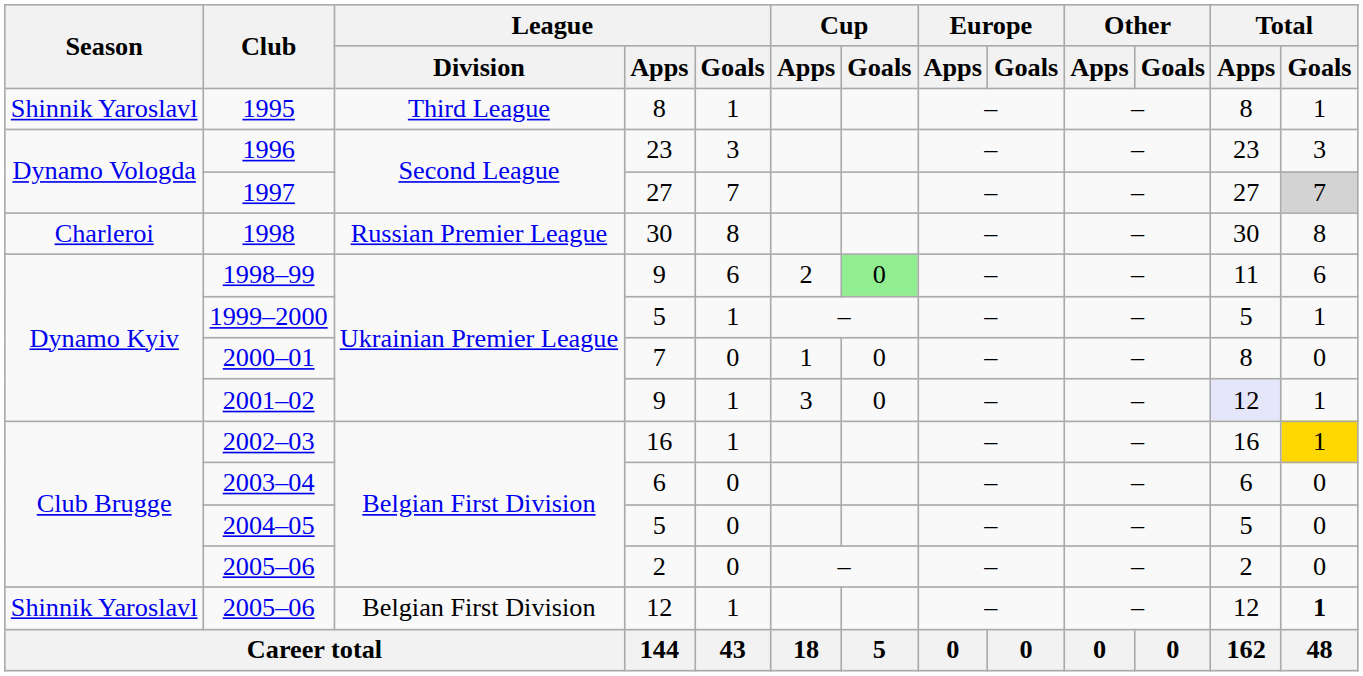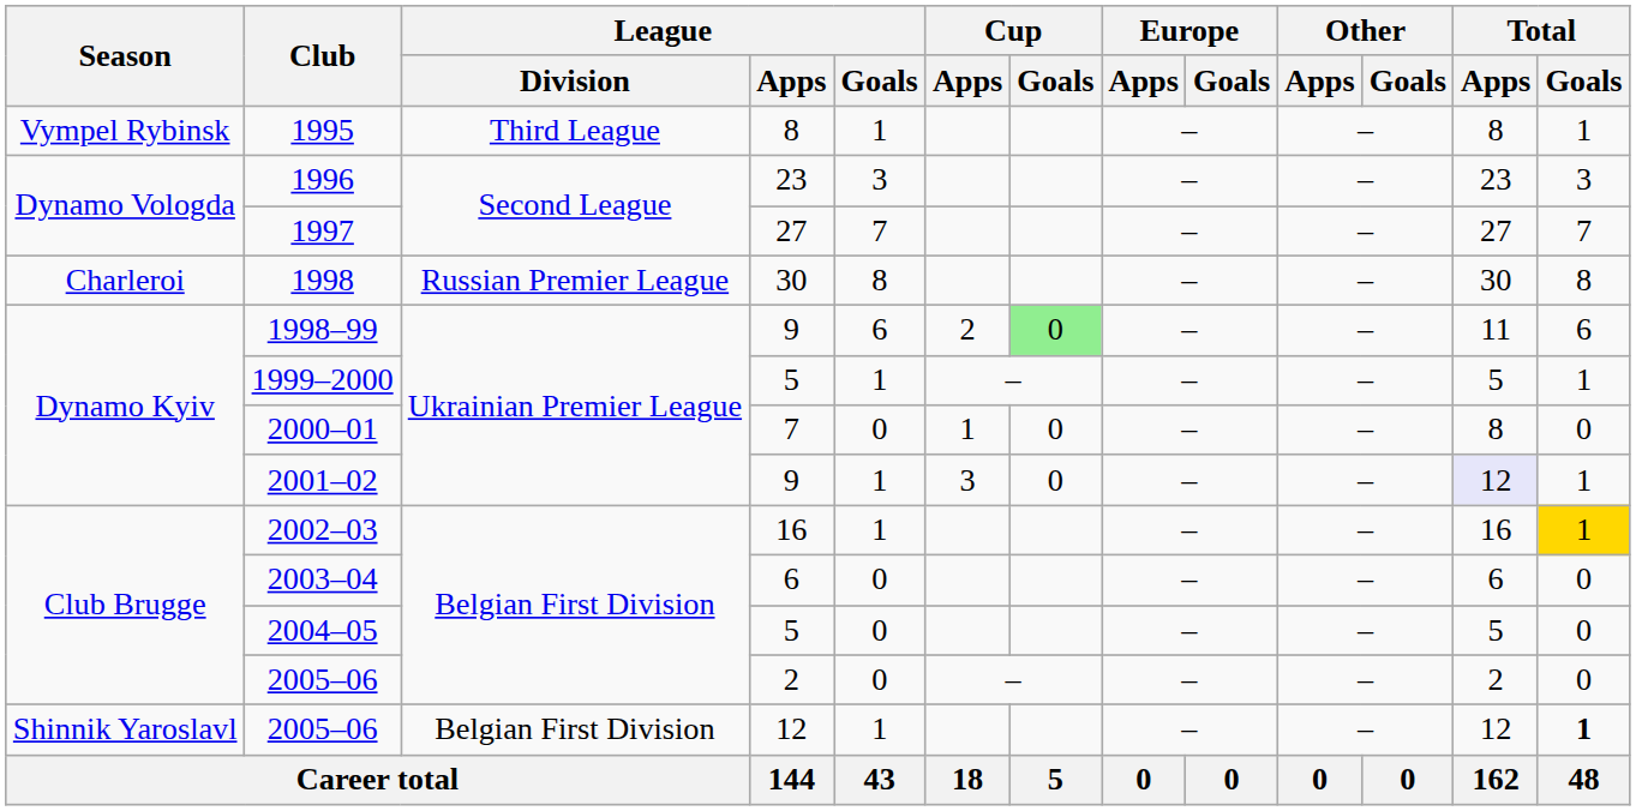1995 | Season: Shinnik Yaroslavl -> Vympel Rybinsk
1997 | Total / Goals: lightgrey background -> no background
